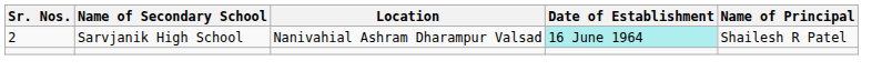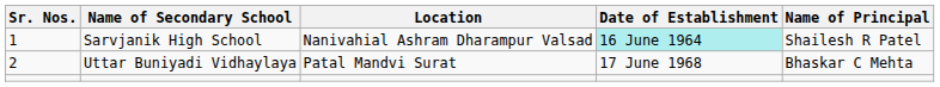Sarvjanik High School | Sr. Nos.: 2 -> 1
+ row: 2 | Uttar Buniyadi Vidhaylaya | Patal Mandvi Surat | 17 June 1968 | Bhaskar C Mehta
